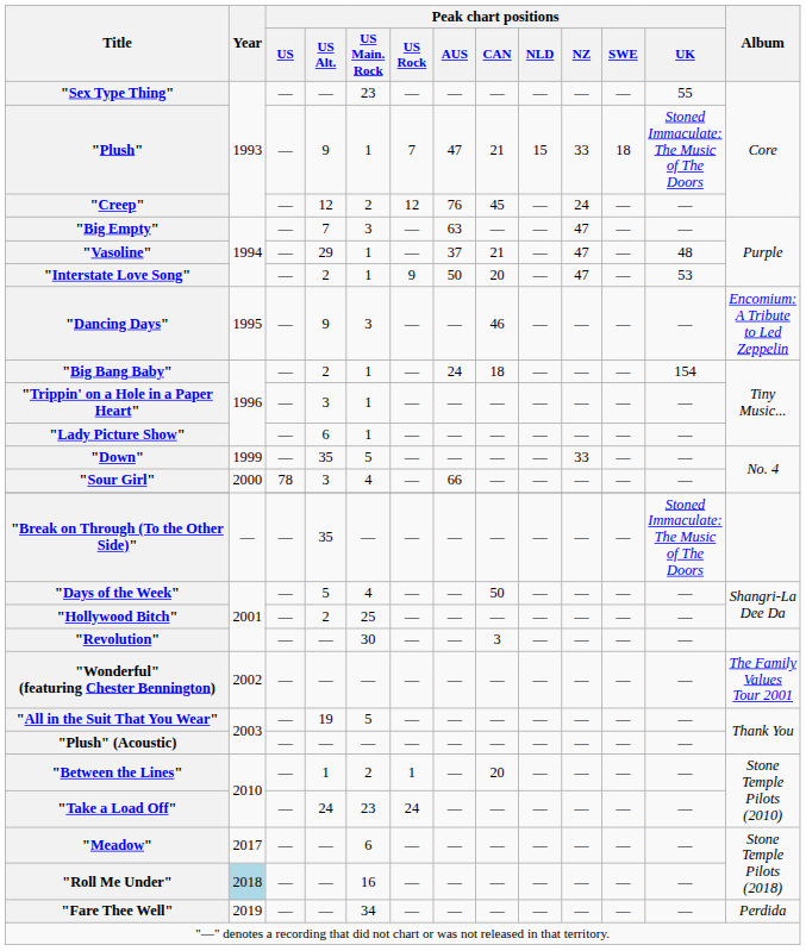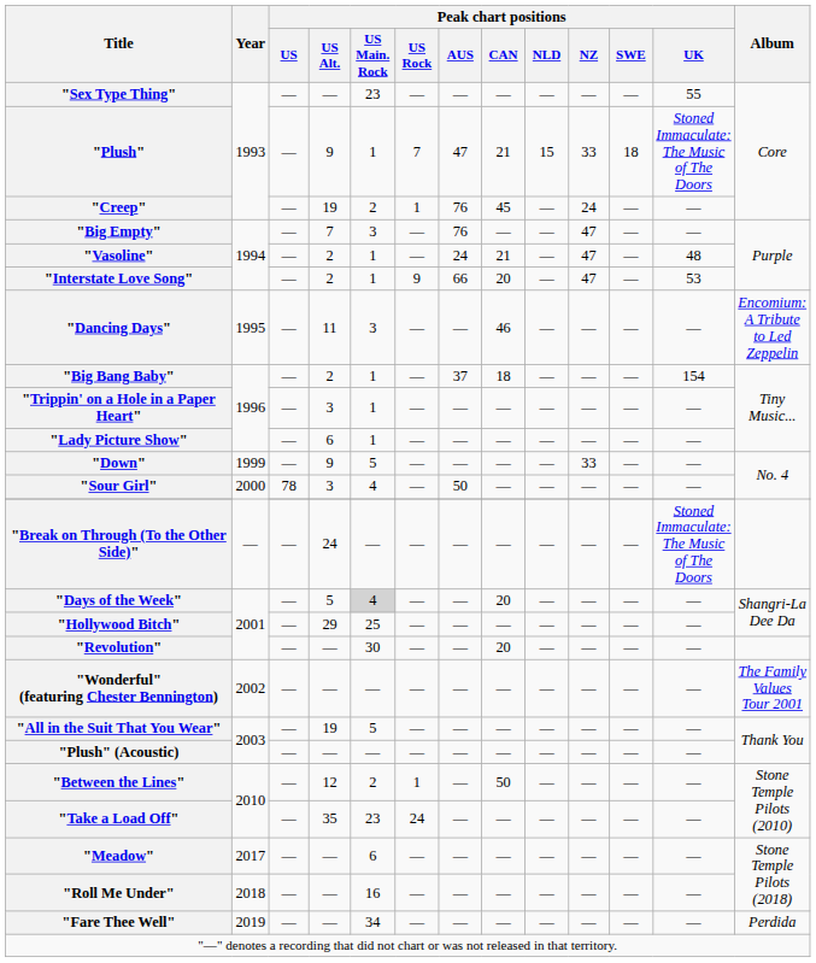"Creep" | Peak chart positions / US Alt.: 12 -> 19
"Creep" | Peak chart positions / US Rock: 12 -> 1
"Big Empty" | Peak chart positions / AUS: 63 -> 76
"Vasoline" | Peak chart positions / US Alt.: 29 -> 2
"Vasoline" | Peak chart positions / AUS: 37 -> 24
"Interstate Love Song" | Peak chart positions / AUS: 50 -> 66
"Dancing Days" | Peak chart positions / US Alt.: 9 -> 11
"Big Bang Baby" | Peak chart positions / AUS: 24 -> 37
"Down" | Peak chart positions / US Alt.: 35 -> 9
"Sour Girl" | Peak chart positions / AUS: 66 -> 50
"Break on Through (To the Other Side)" | Peak chart positions / US Alt.: 35 -> 24
"Days of the Week" | Peak chart positions / US Main. Rock: no background -> lightgrey background
"Days of the Week" | Peak chart positions / CAN: 50 -> 20
"Hollywood Bitch" | Peak chart positions / US Alt.: 2 -> 29
"Revolution" | Peak chart positions / CAN: 3 -> 20
"Between the Lines" | Peak chart positions / US Alt.: 1 -> 12
"Between the Lines" | Peak chart positions / CAN: 20 -> 50
"Take a Load Off" | Peak chart positions / US Alt.: 24 -> 35
"Roll Me Under" | Year: lightblue background -> no background
